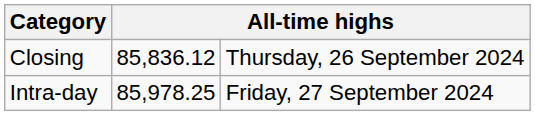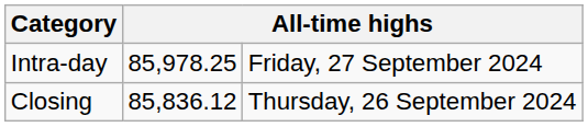rows swapped: Closing <-> Intra-day
